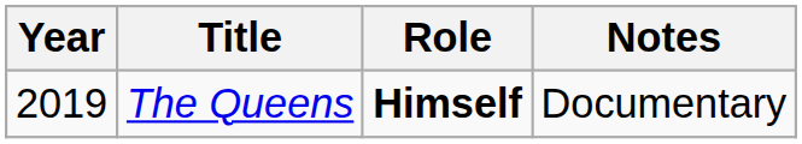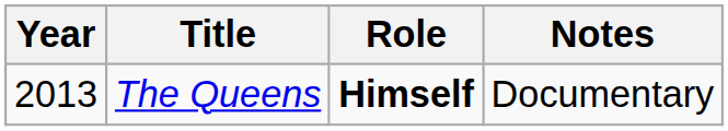The Queens | Year: 2019 -> 2013
